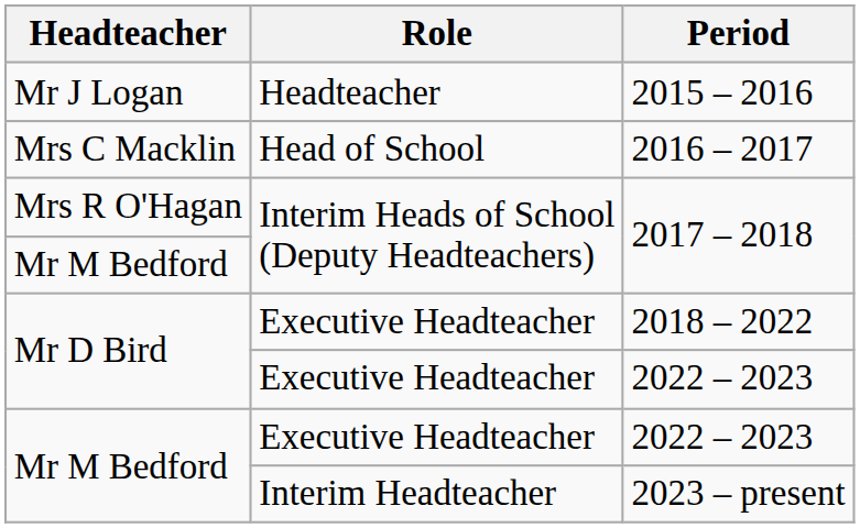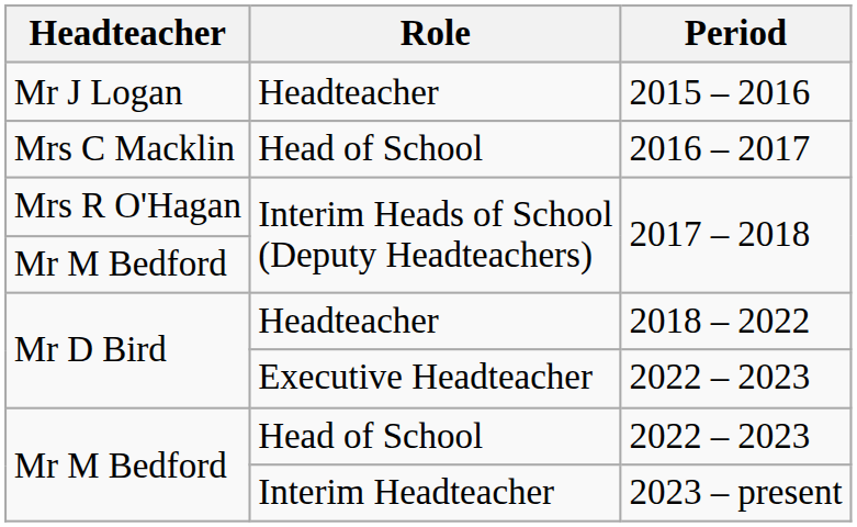2018 – 2022 | Role: Executive Headteacher -> Headteacher
Mr M Bedford / 2022 – 2023 | Role: Executive Headteacher -> Head of School
